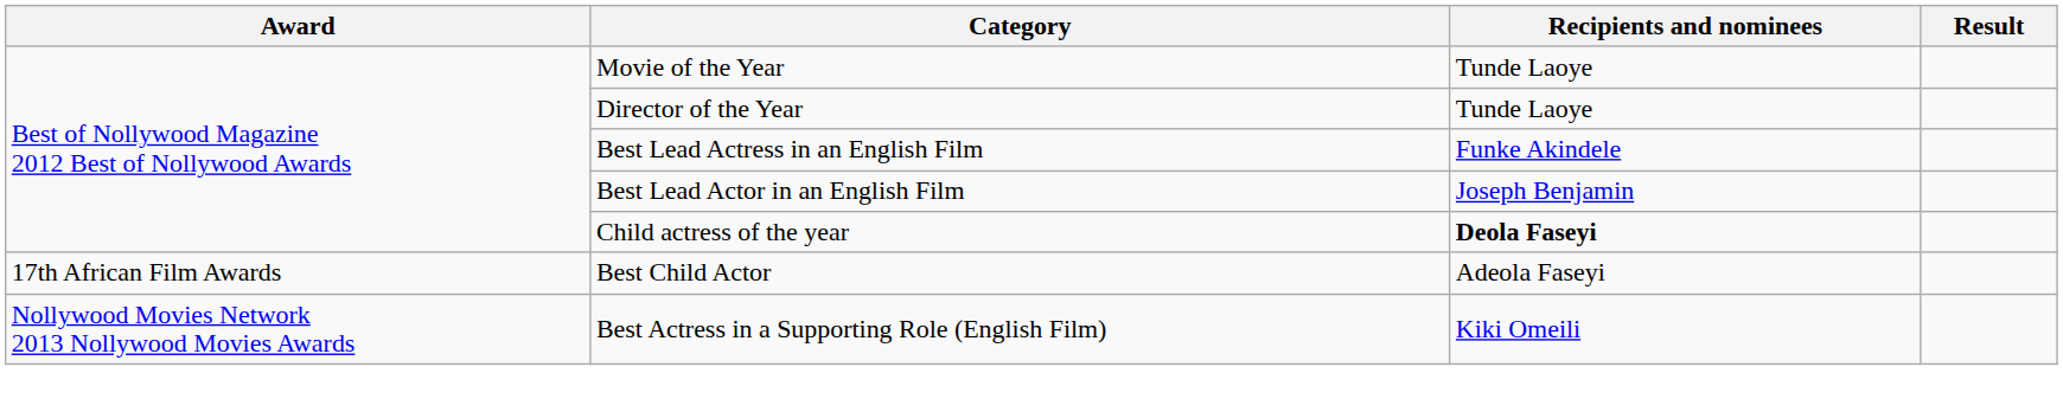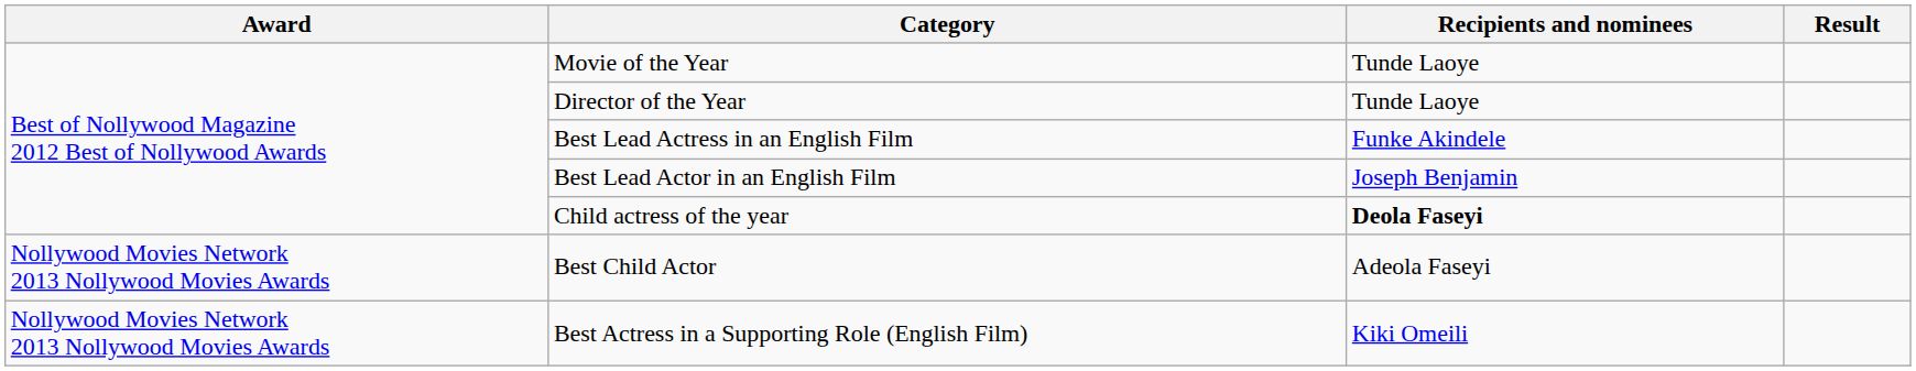Best Child Actor | Award: 17th African Film Awards -> Nollywood Movies Network 2013 Nollywood Movies Awards
